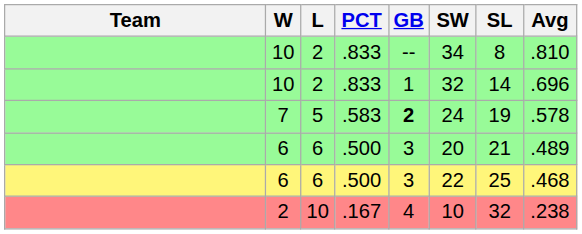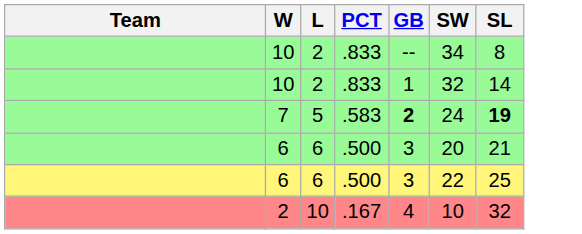- column: Avg | .810 | .696 | .578 | .489 | .468 | .238
7 | SL: normal -> bold
